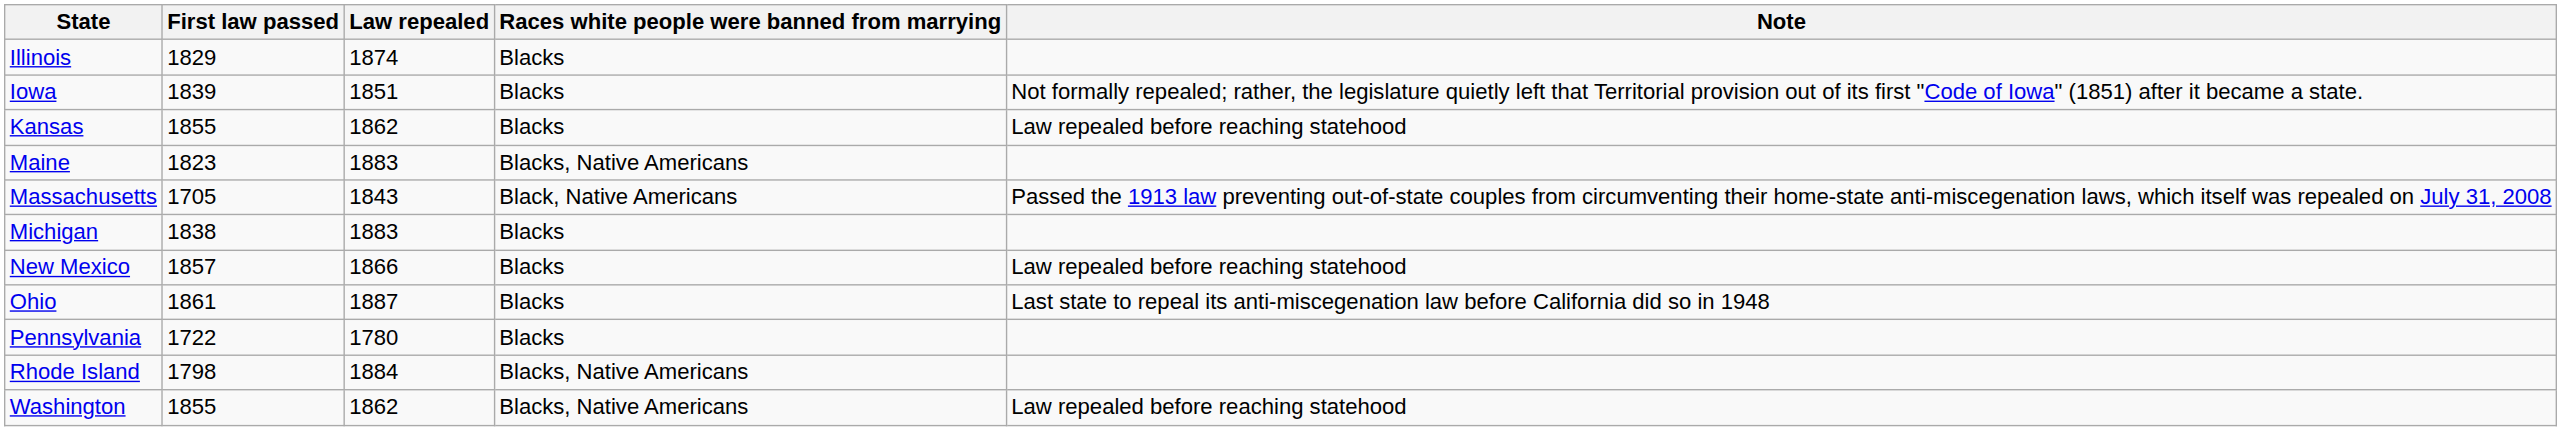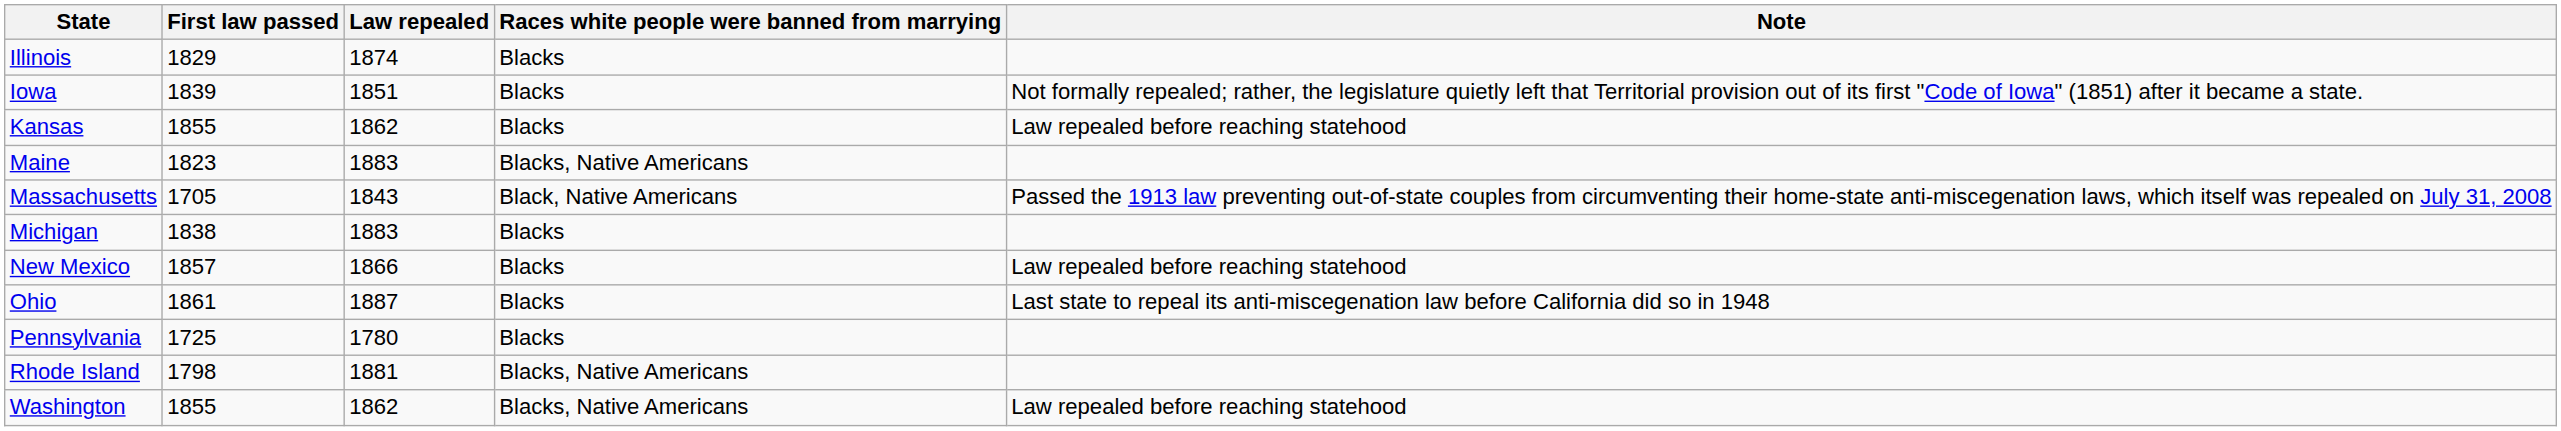Pennsylvania | First law passed: 1722 -> 1725
Rhode Island | Law repealed: 1884 -> 1881
